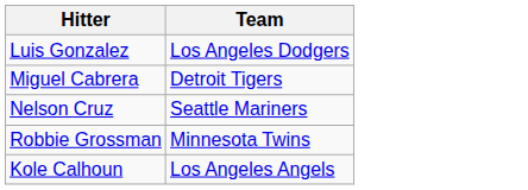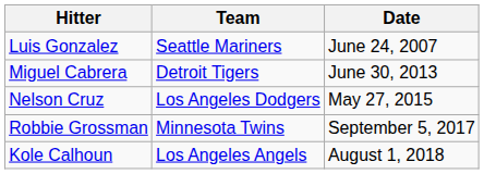+ column: Date | June 24, 2007 | June 30, 2013 | May 27, 2015 | September 5, 2017 | August 1, 2018
Luis Gonzalez | Team: Los Angeles Dodgers -> Seattle Mariners
Nelson Cruz | Team: Seattle Mariners -> Los Angeles Dodgers
